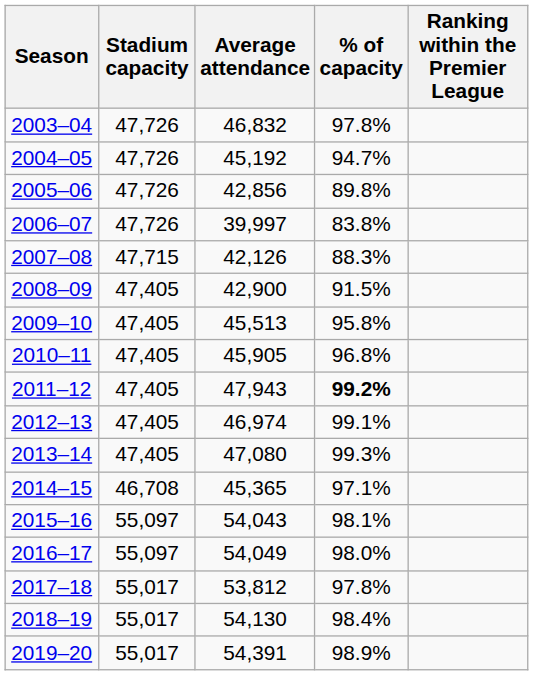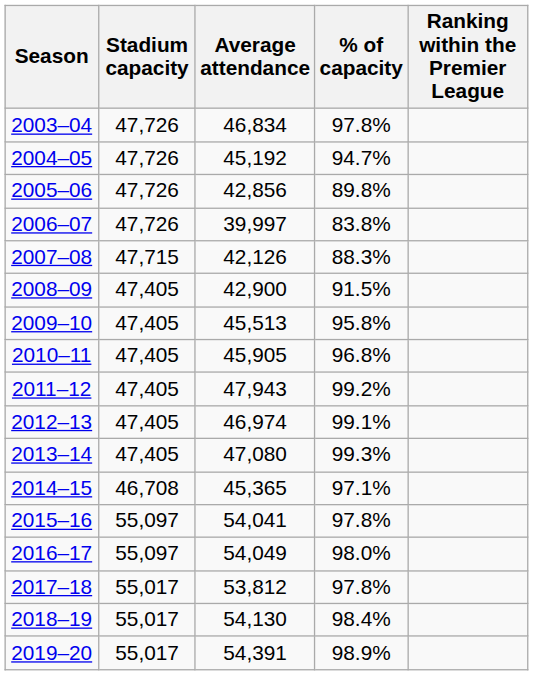2003–04 | Average attendance: 46,832 -> 46,834
2011–12 | % of capacity: bold -> normal
2015–16 | Average attendance: 54,043 -> 54,041
2015–16 | % of capacity: 98.1% -> 97.8%
